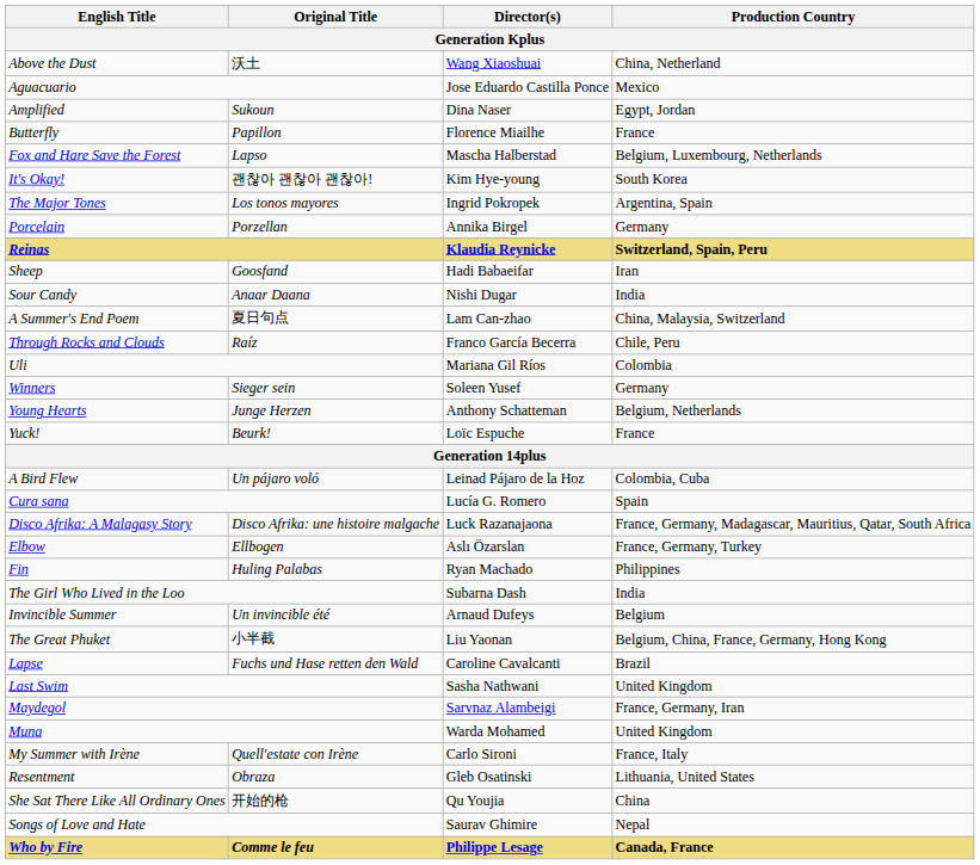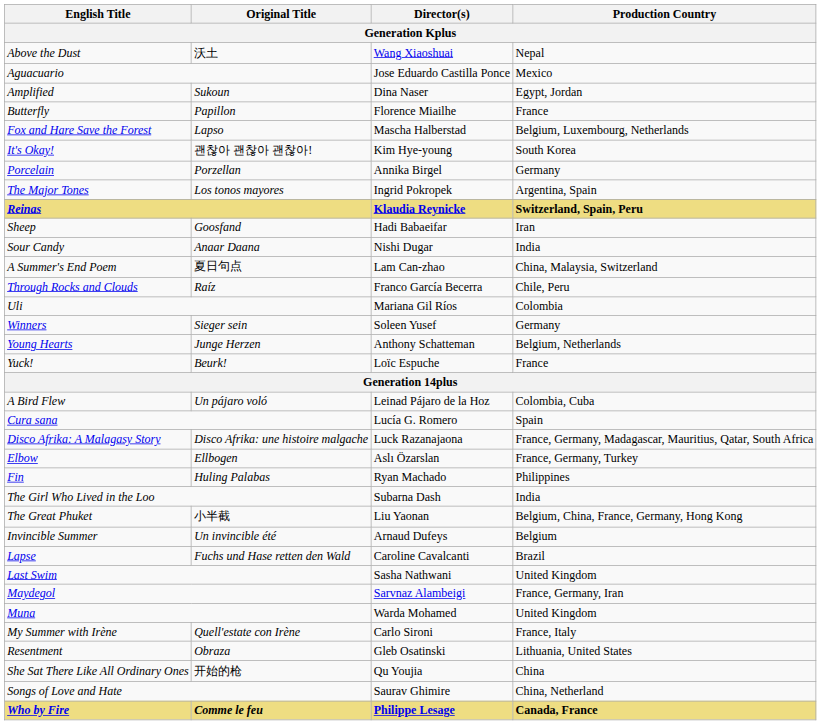Above the Dust | Production Country: China, Netherland -> Nepal
rows swapped: The Major Tones <-> Porcelain
rows swapped: The Great Phuket <-> Invincible Summer
Songs of Love and Hate | Production Country: Nepal -> China, Netherland
